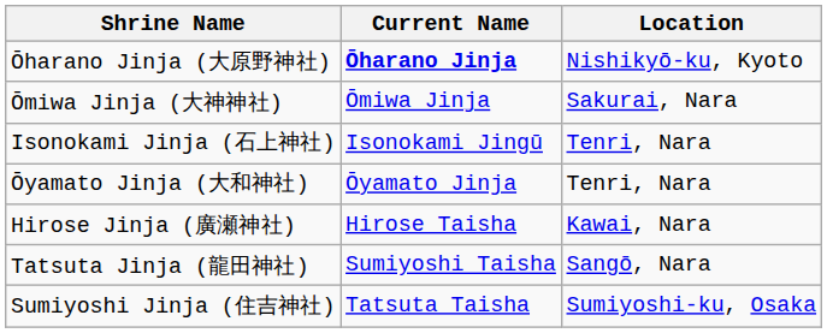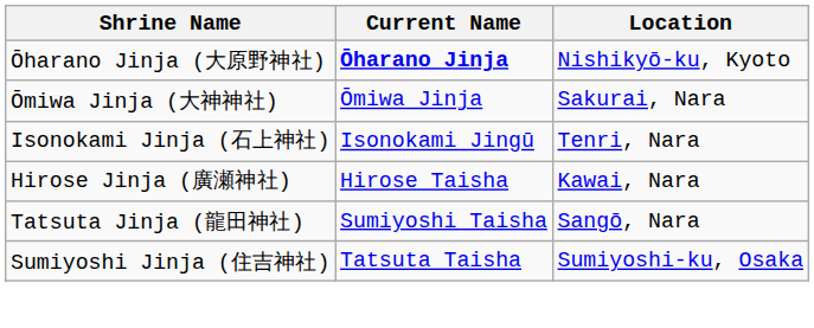- row: Ōyamato Jinja (大和神社) | Ōyamato Jinja | Tenri, Nara
